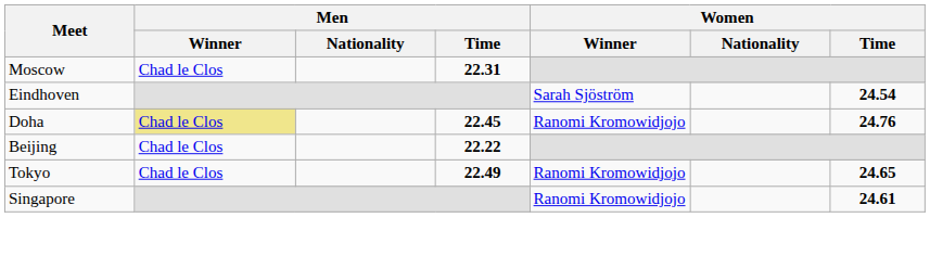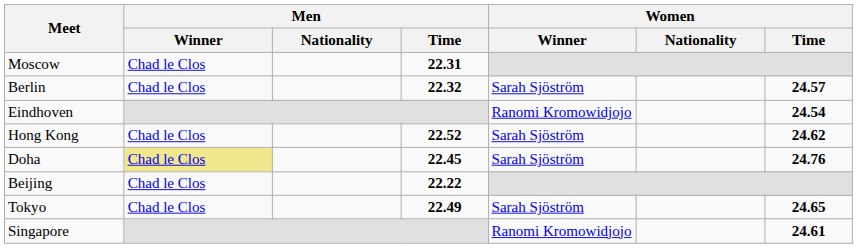+ row: Berlin | Chad le Clos | 22.32 | Sarah Sjöström | 24.57
Eindhoven | Women / Winner: Sarah Sjöström -> Ranomi Kromowidjojo
+ row: Hong Kong | Chad le Clos | 22.52 | Sarah Sjöström | 24.62
Doha | Women / Winner: Ranomi Kromowidjojo -> Sarah Sjöström
Tokyo | Women / Winner: Ranomi Kromowidjojo -> Sarah Sjöström
